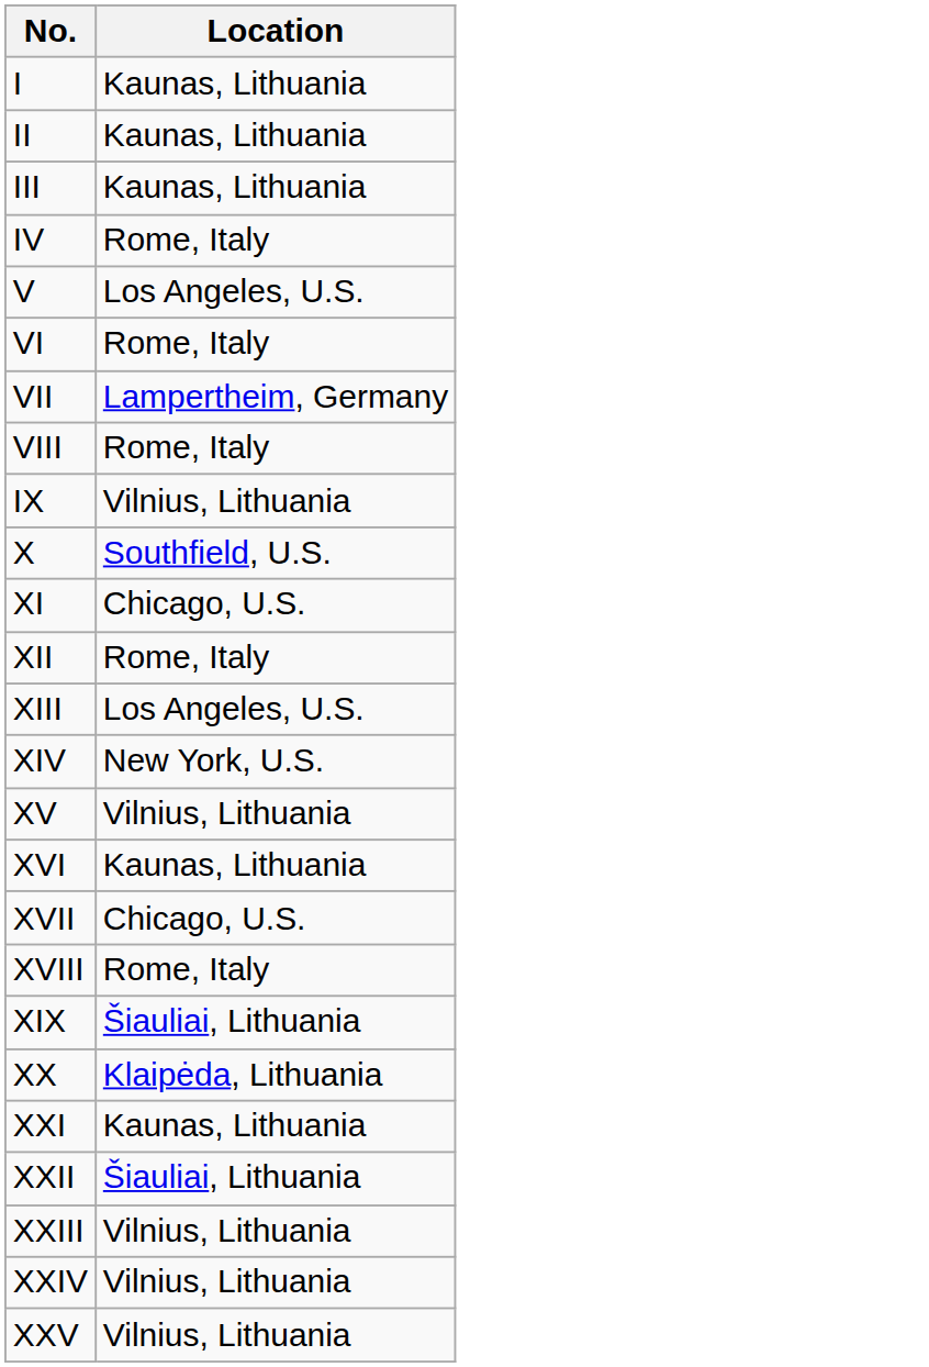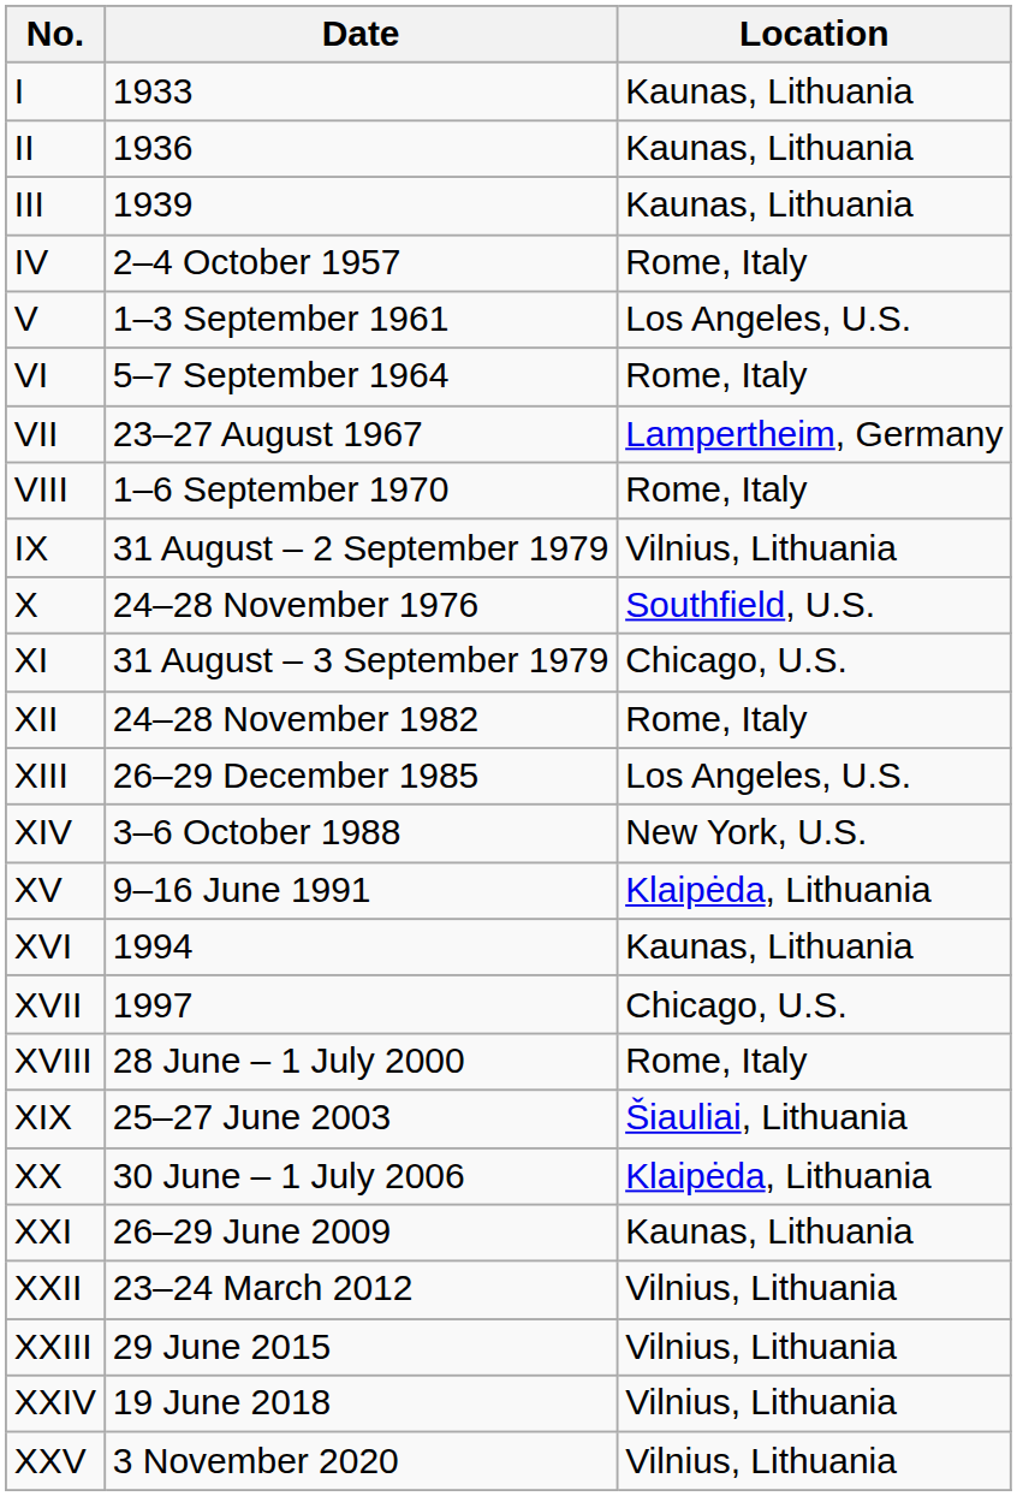+ column: Date | 1933 | 1936 | 1939 | 2–4 October 1957 | 1–3 September 1961 | 5–7 September 1964 | 23–27 August 1967 | 1–6 September 1970 | 31 August – 2 September 1979 | 24–28 November 1976 | 31 August – 3 September 1979 | 24–28 November 1982 | 26–29 December 1985 | 3–6 October 1988 | 9–16 June 1991 | 1994 | 1997 | 28 June – 1 July 2000 | 25–27 June 2003 | 30 June – 1 July 2006 | 26–29 June 2009 | 23–24 March 2012 | 29 June 2015 | 19 June 2018 | 3 November 2020
XV | Location: Vilnius, Lithuania -> Klaipėda, Lithuania
XXII | Location: Šiauliai, Lithuania -> Vilnius, Lithuania
